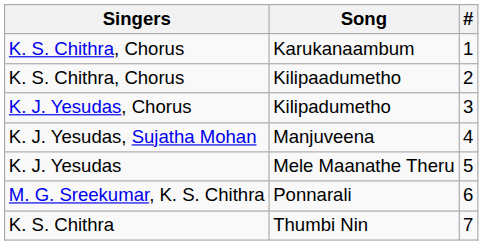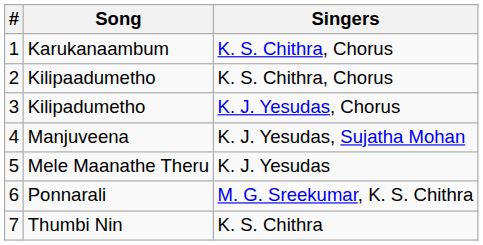columns swapped: # <-> Singers
